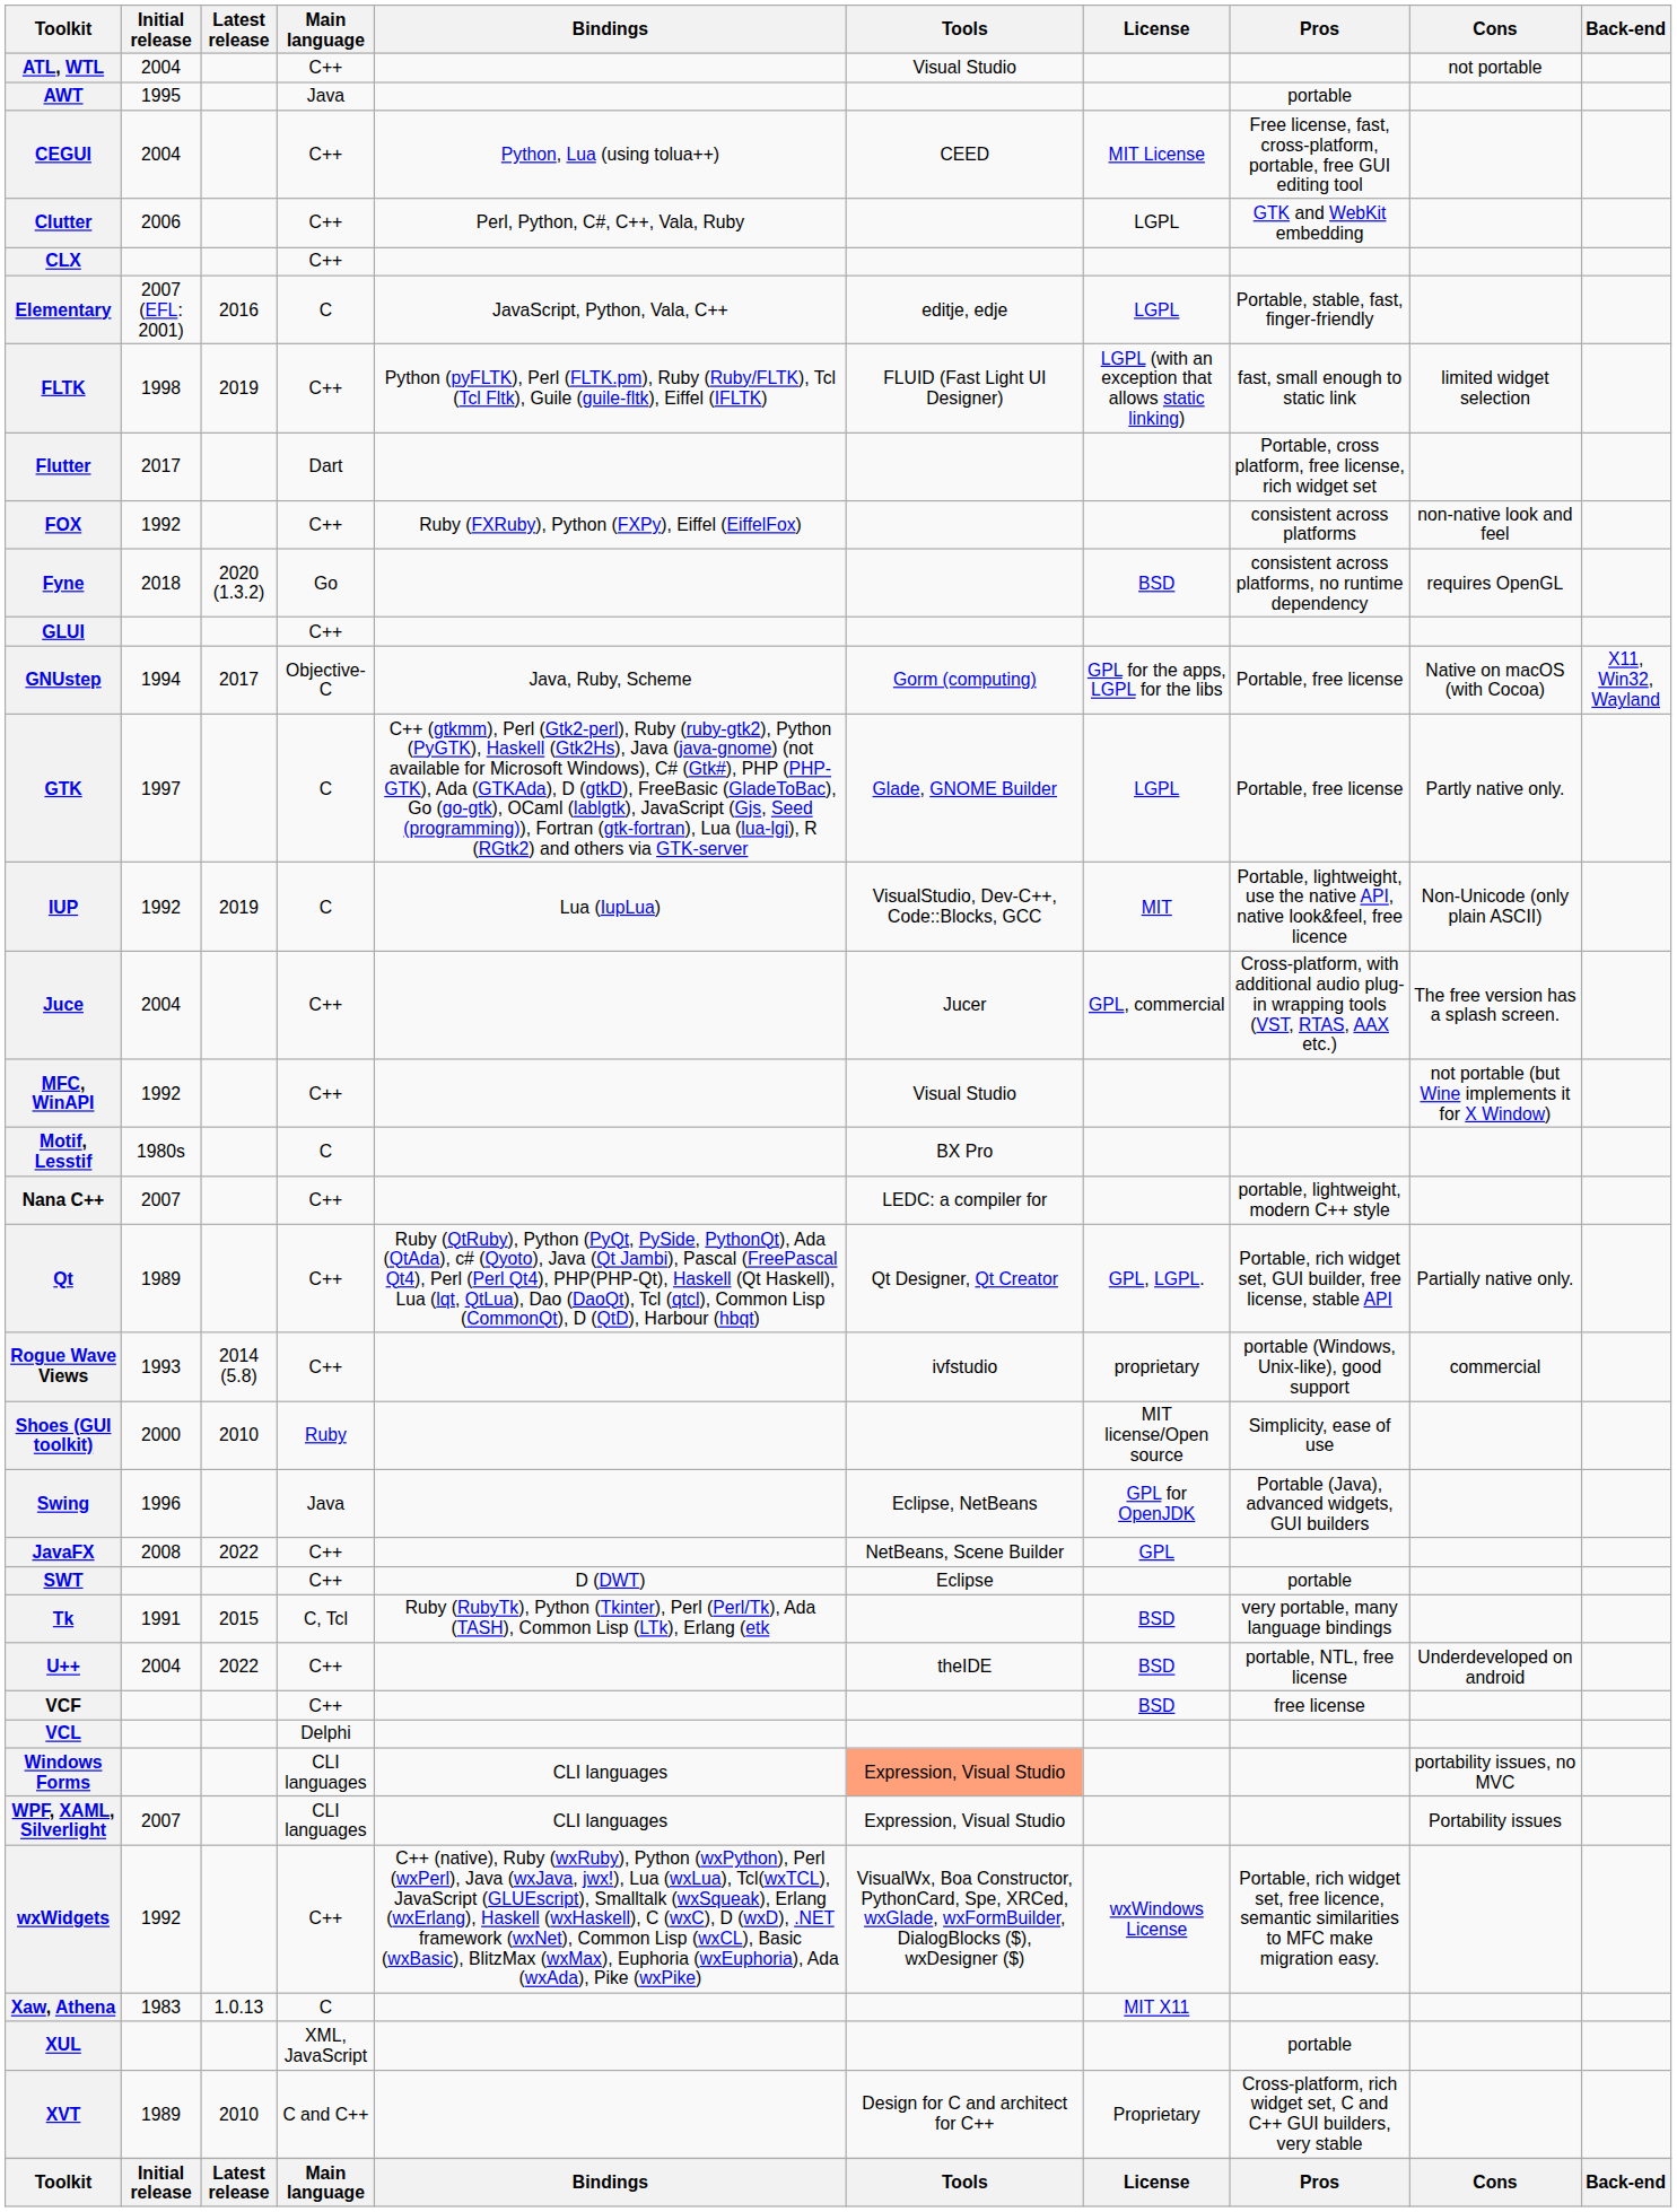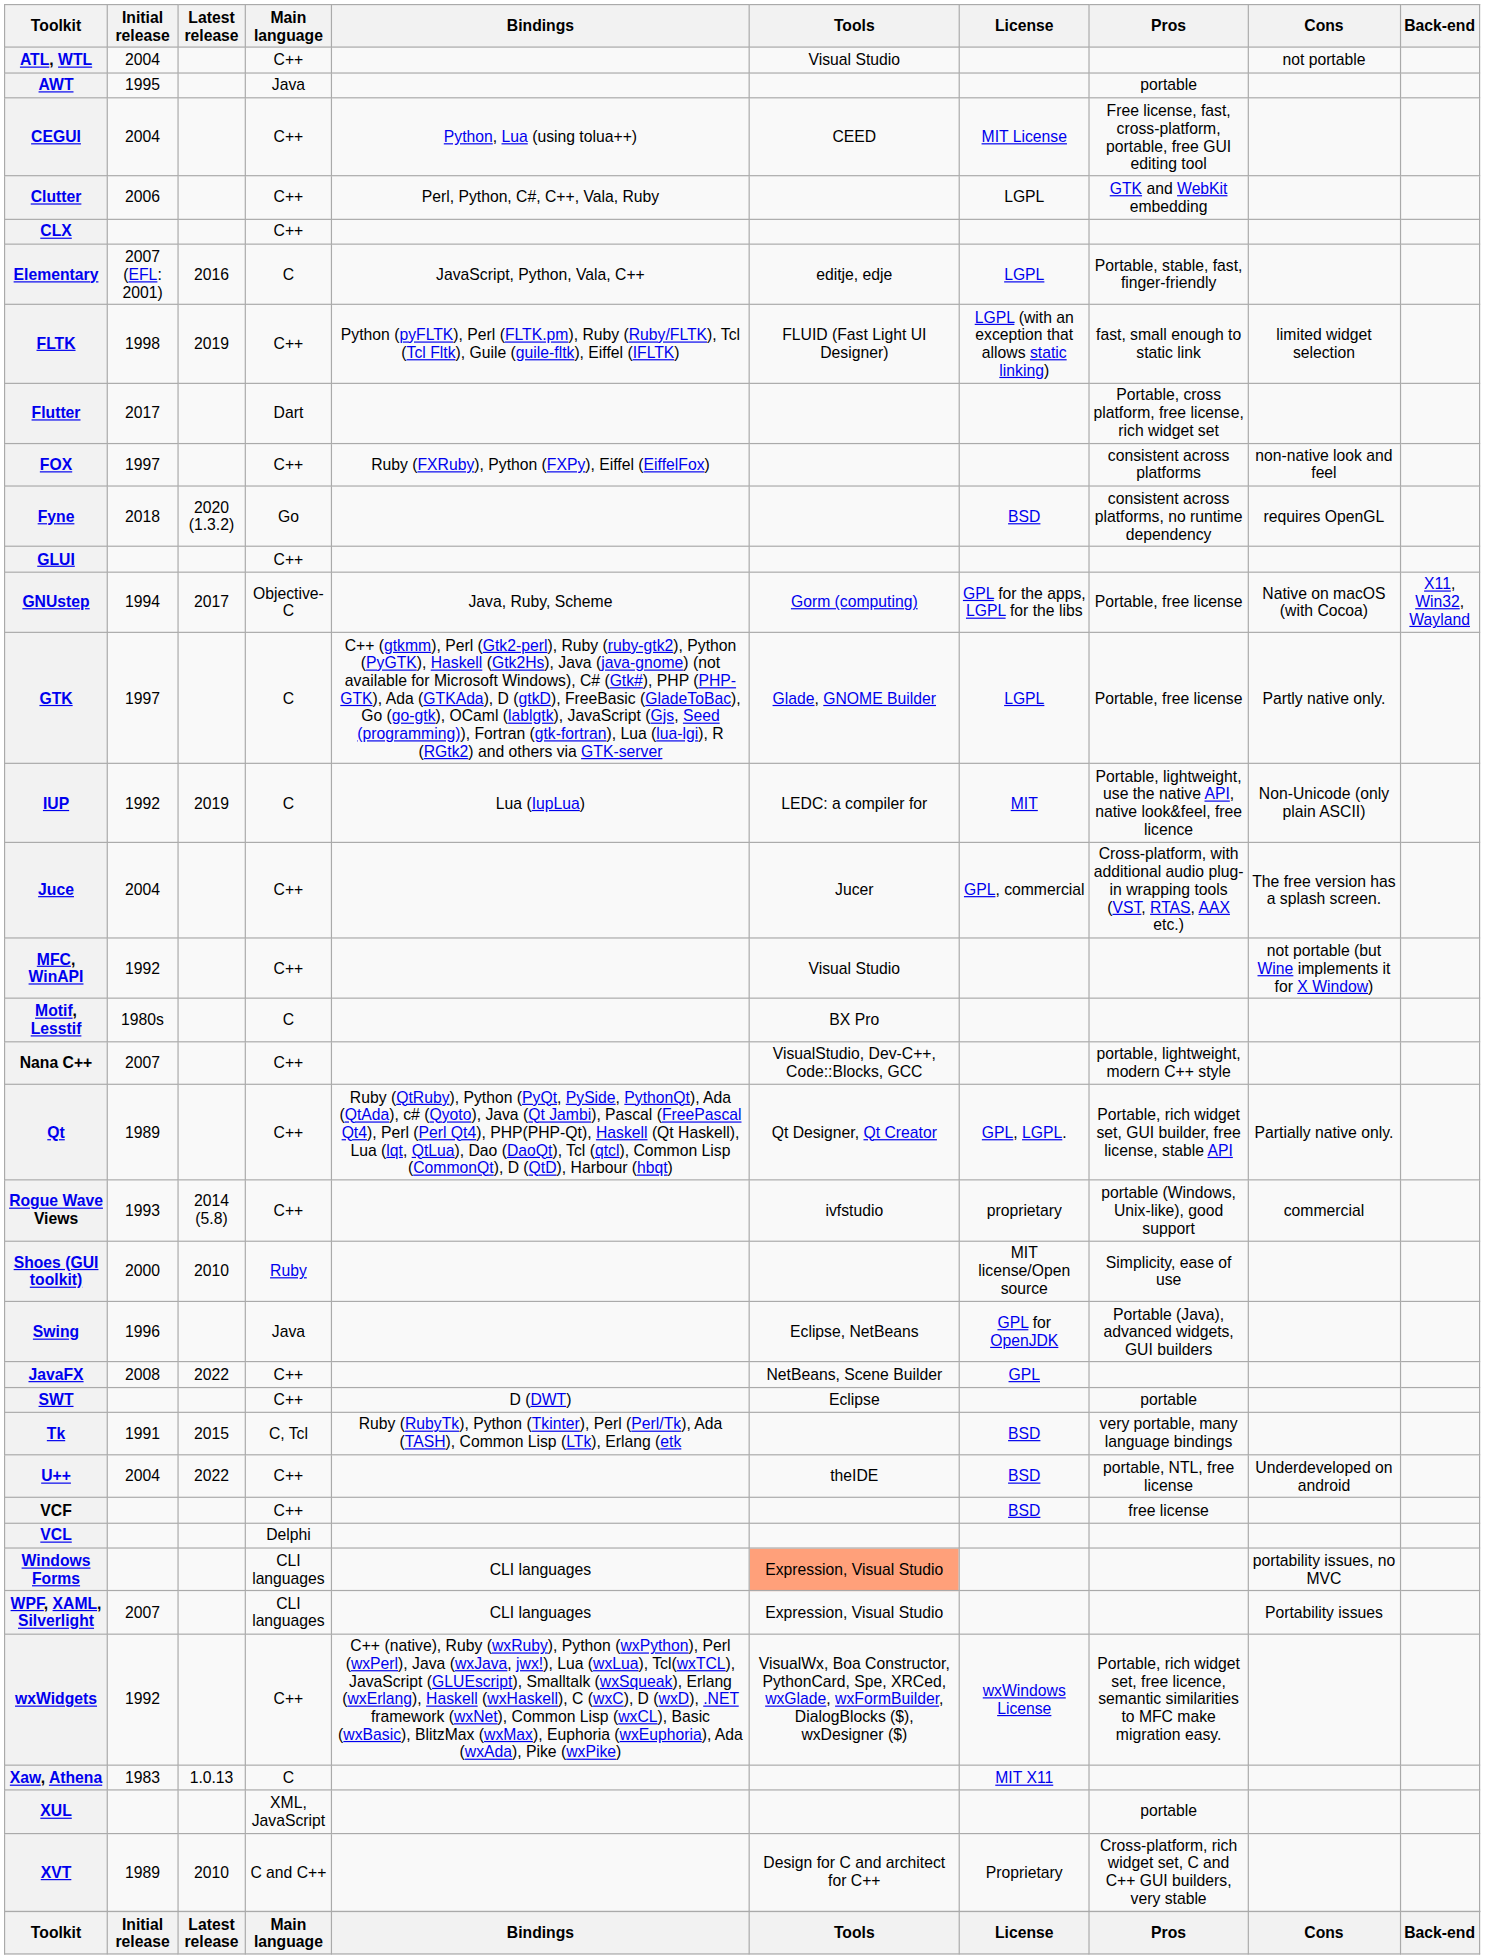FOX | Initial release: 1992 -> 1997
IUP | Tools: VisualStudio, Dev-C++, Code::Blocks, GCC -> LEDC: a compiler for
Nana C++ | Tools: LEDC: a compiler for -> VisualStudio, Dev-C++, Code::Blocks, GCC
